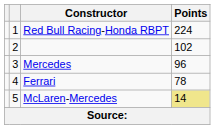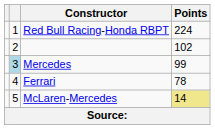Mercedes | column 2: no background -> lightblue background
Mercedes | Points: 96 -> 99
